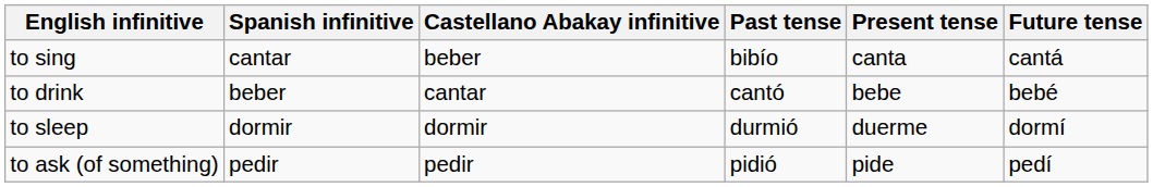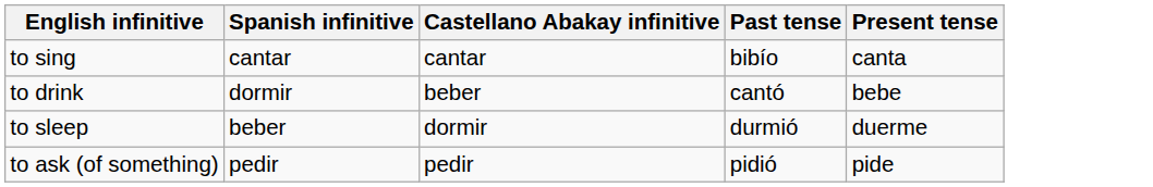- column: Future tense | cantá | bebé | dormí | pedí
to sing | Castellano Abakay infinitive: beber -> cantar
to drink | Spanish infinitive: beber -> dormir
to drink | Castellano Abakay infinitive: cantar -> beber
to sleep | Spanish infinitive: dormir -> beber
